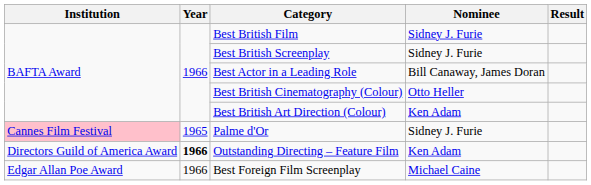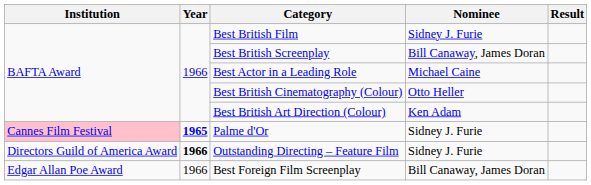Best British Screenplay | Nominee: Sidney J. Furie -> Bill Canaway, James Doran
Best Actor in a Leading Role | Nominee: Bill Canaway, James Doran -> Michael Caine
Palme d'Or | Year: normal -> bold
Outstanding Directing – Feature Film | Nominee: Ken Adam -> Sidney J. Furie
Best Foreign Film Screenplay | Nominee: Michael Caine -> Bill Canaway, James Doran
